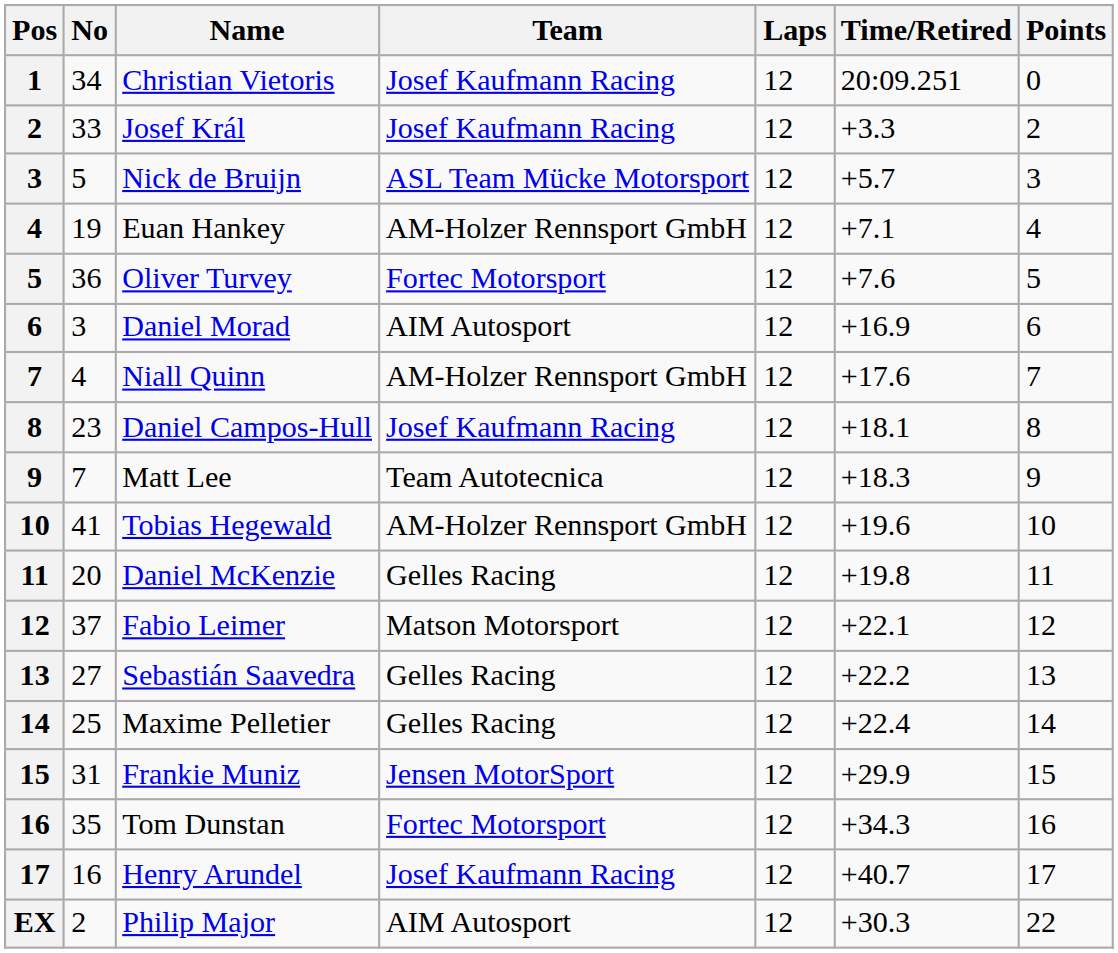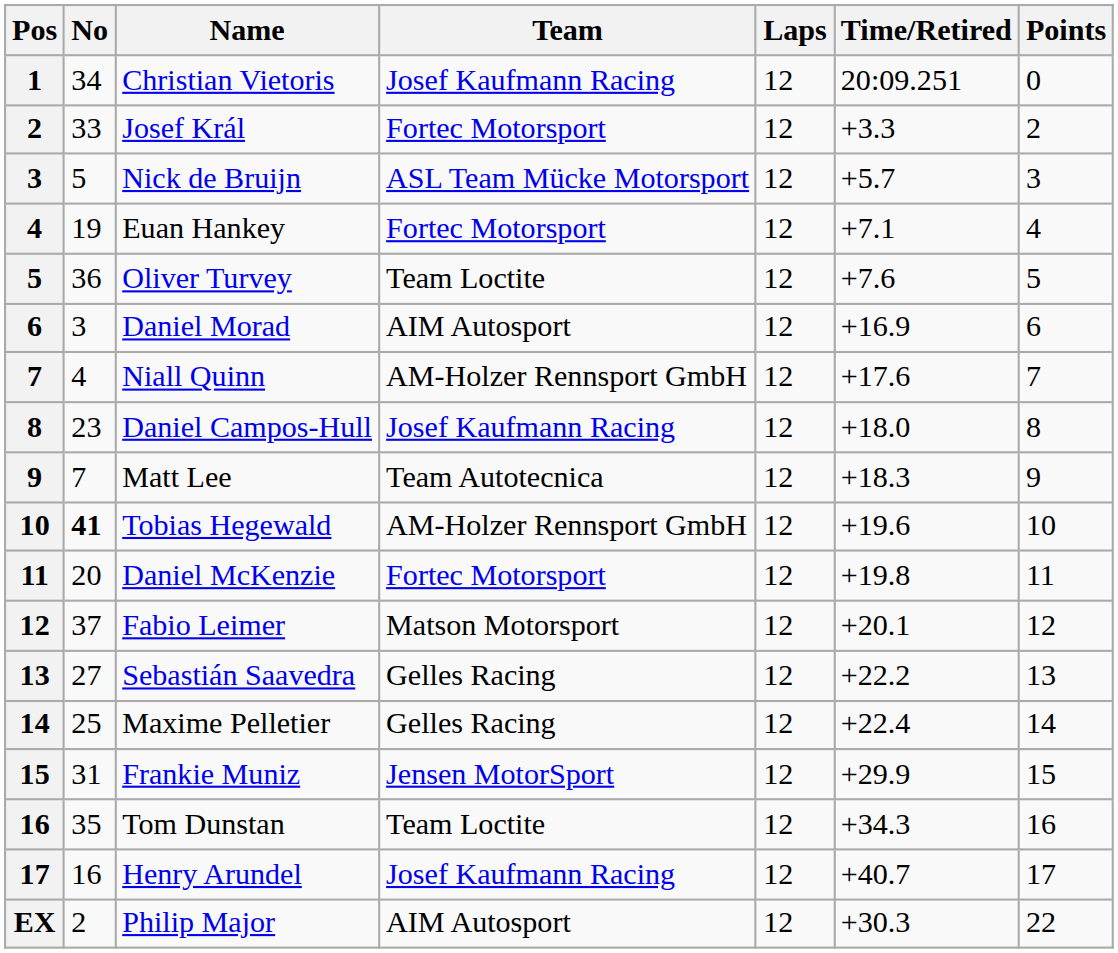Josef Král | Team: Josef Kaufmann Racing -> Fortec Motorsport
Euan Hankey | Team: AM-Holzer Rennsport GmbH -> Fortec Motorsport
Oliver Turvey | Team: Fortec Motorsport -> Team Loctite
Daniel Campos-Hull | Time/Retired: +18.1 -> +18.0
Tobias Hegewald | No: normal -> bold
Daniel McKenzie | Team: Gelles Racing -> Fortec Motorsport
Fabio Leimer | Time/Retired: +22.1 -> +20.1
Tom Dunstan | Team: Fortec Motorsport -> Team Loctite
